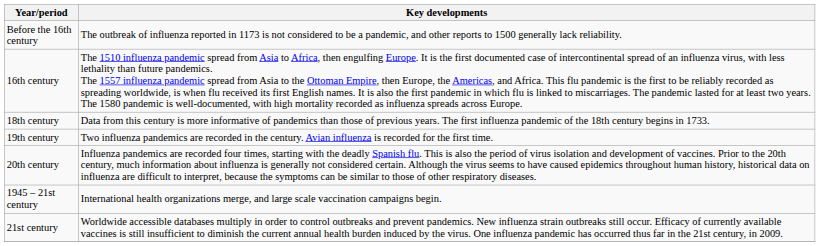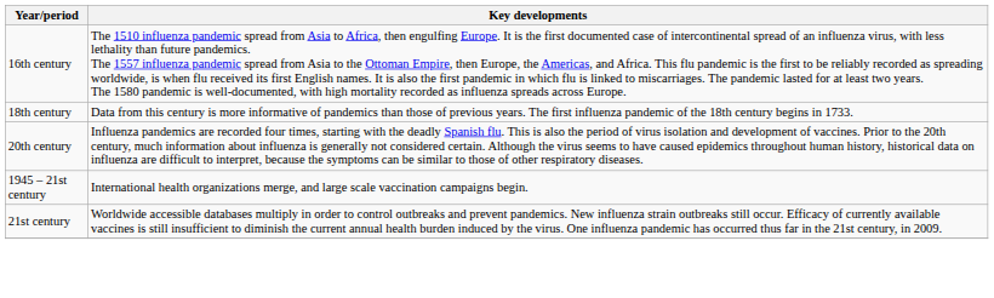- row: Before the 16th century | The outbreak of influenza reported in 1173 is not considered to be a pandemic, and other reports to 1500 generally lack reliability.
- row: 19th century | Two influenza pandemics are recorded in the century. Avian influenza is recorded for the first time.
